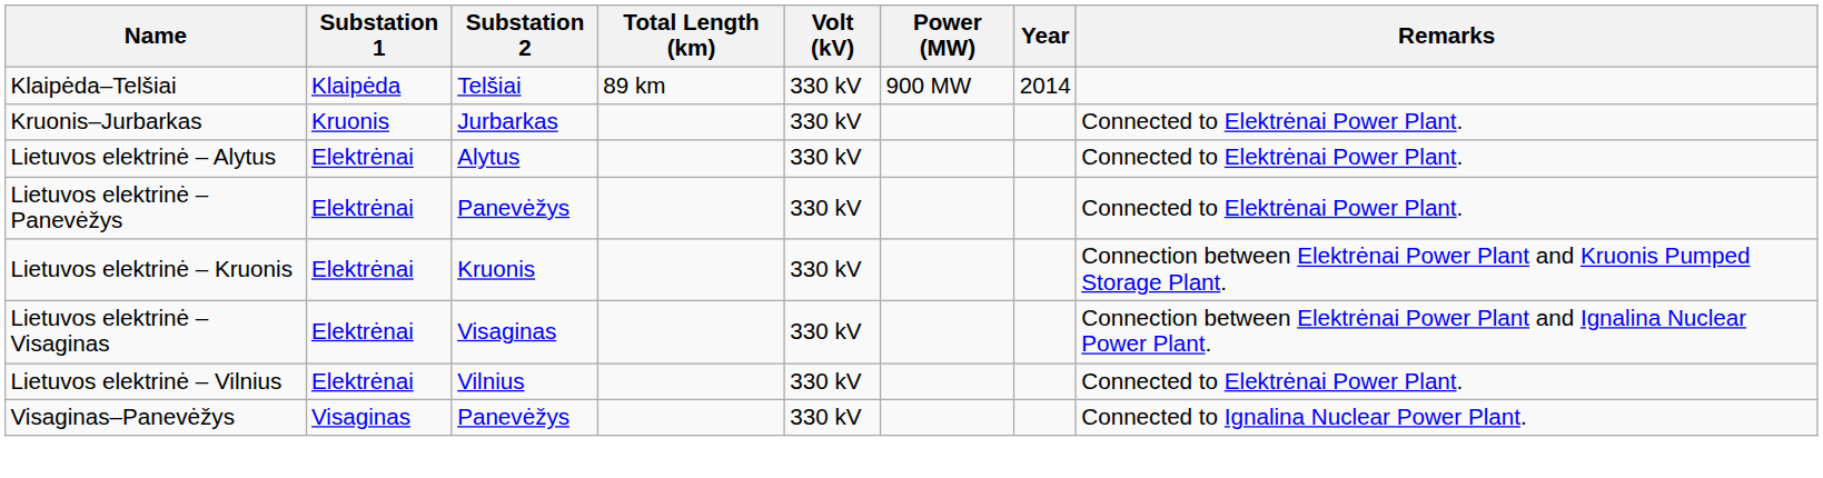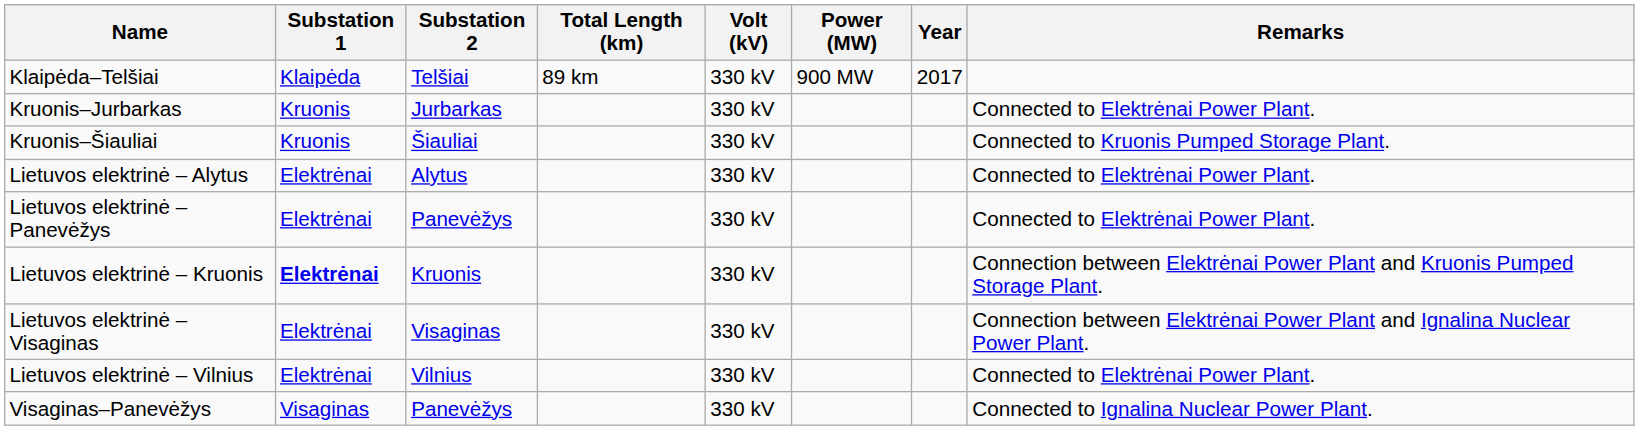Klaipėda–Telšiai | Year: 2014 -> 2017
+ row: Kruonis–Šiauliai | Kruonis | Šiauliai | 330 kV | Connected to Kruonis Pumped Storage Plant.
Lietuvos elektrinė – Kruonis | Substation 1: normal -> bold
